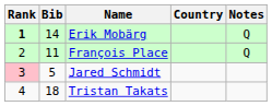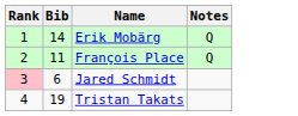- column: Country
Erik Mobärg | Rank: bold -> normal
Jared Schmidt | Bib: 5 -> 6
Tristan Takats | Bib: 18 -> 19
